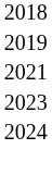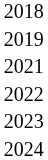+ row: 2022
